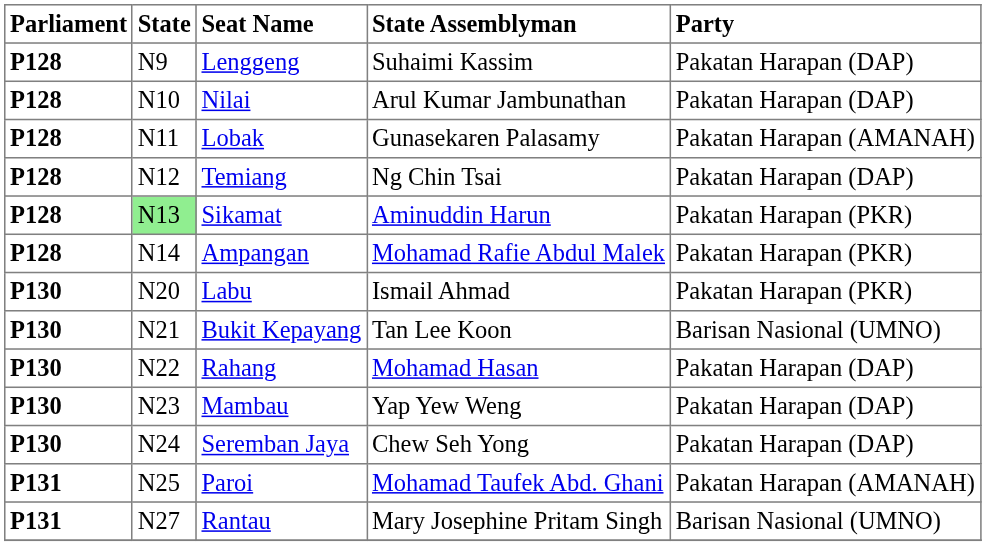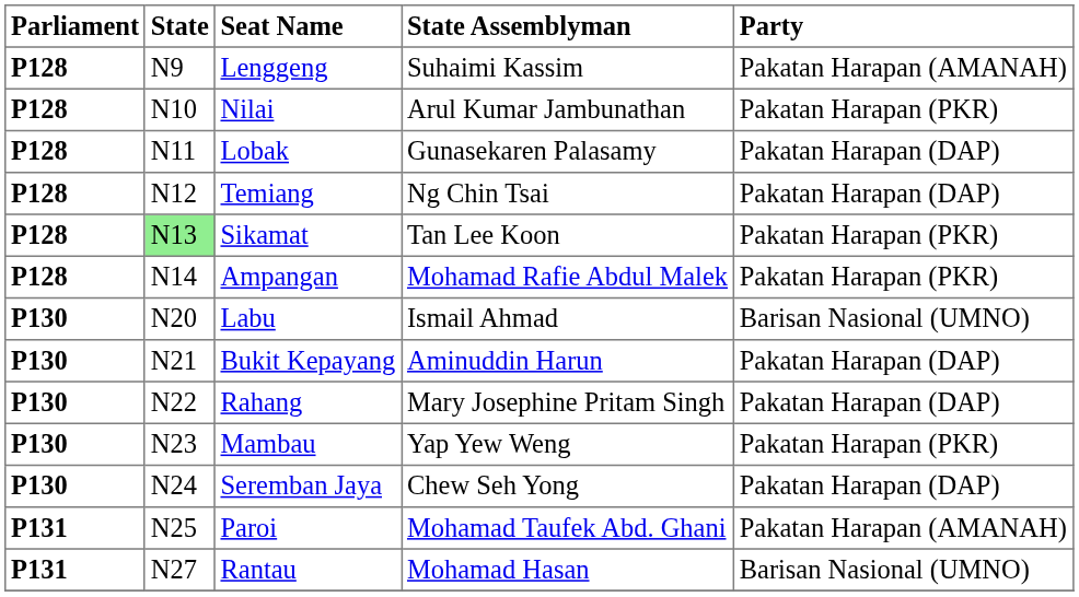Lenggeng | Party: Pakatan Harapan (DAP) -> Pakatan Harapan (AMANAH)
Nilai | Party: Pakatan Harapan (DAP) -> Pakatan Harapan (PKR)
Lobak | Party: Pakatan Harapan (AMANAH) -> Pakatan Harapan (DAP)
Sikamat | State Assemblyman: Aminuddin Harun -> Tan Lee Koon
Labu | Party: Pakatan Harapan (PKR) -> Barisan Nasional (UMNO)
Bukit Kepayang | State Assemblyman: Tan Lee Koon -> Aminuddin Harun
Bukit Kepayang | Party: Barisan Nasional (UMNO) -> Pakatan Harapan (DAP)
Rahang | State Assemblyman: Mohamad Hasan -> Mary Josephine Pritam Singh
Mambau | Party: Pakatan Harapan (DAP) -> Pakatan Harapan (PKR)
Rantau | State Assemblyman: Mary Josephine Pritam Singh -> Mohamad Hasan
